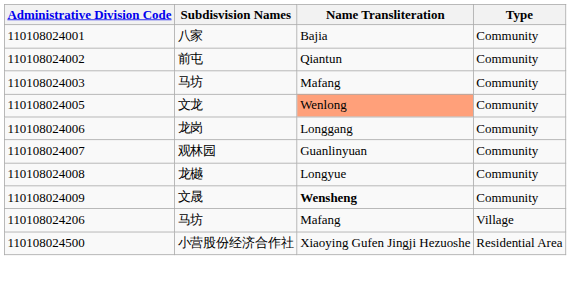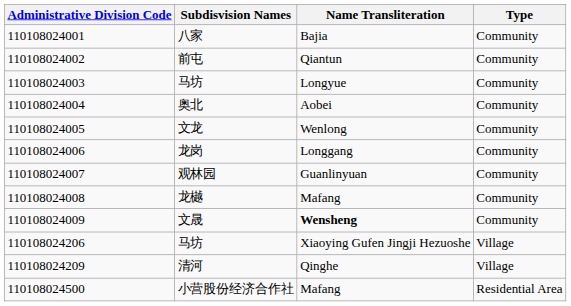110108024003 / 马坊 | Name Transliteration: Mafang -> Longyue
+ row: 110108024004 | 奥北 | Aobei | Community
文龙 | Name Transliteration: lightsalmon background -> no background
龙樾 | Name Transliteration: Longyue -> Mafang
110108024206 / 马坊 | Name Transliteration: Mafang -> Xiaoying Gufen Jingji Hezuoshe
+ row: 110108024209 | 清河 | Qinghe | Village
小营股份经济合作社 | Name Transliteration: Xiaoying Gufen Jingji Hezuoshe -> Mafang
